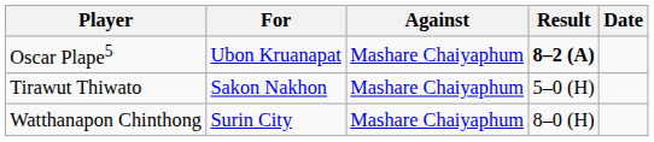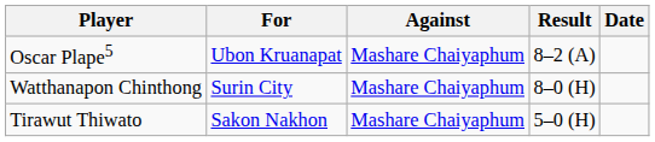Oscar Plape5 | Result: bold -> normal
rows swapped: Tirawut Thiwato <-> Watthanapon Chinthong
